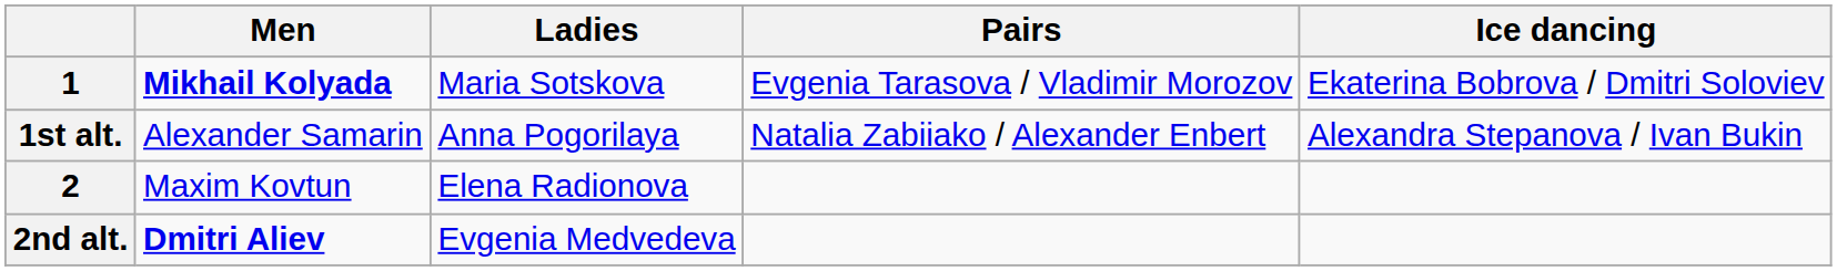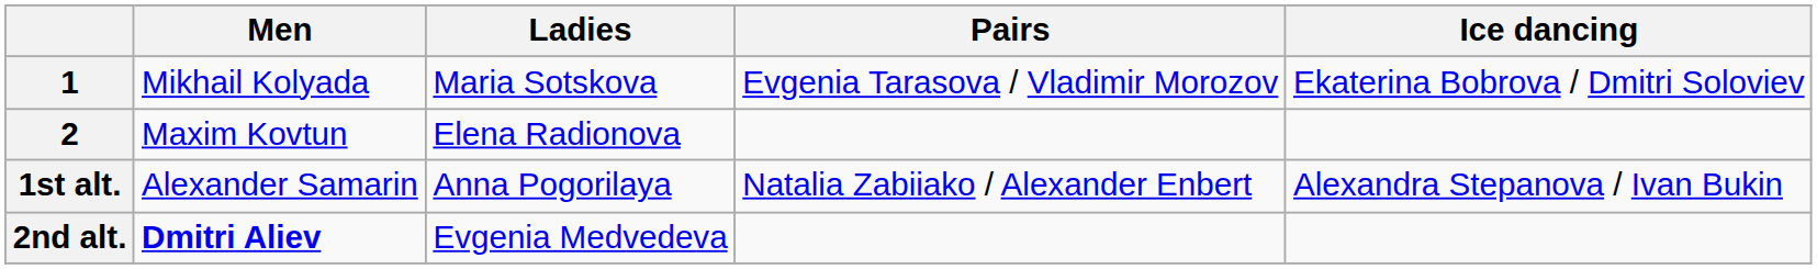1 | Men: bold -> normal
rows swapped: 2 <-> 1st alt.
